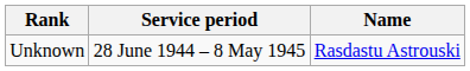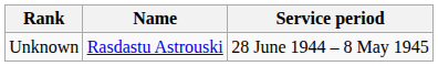columns swapped: Name <-> Service period
